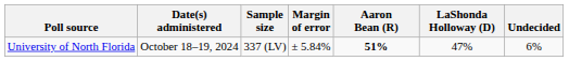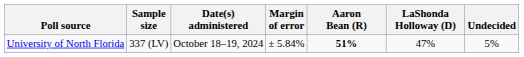columns swapped: Date(s) administered <-> Sample size
University of North Florida | Undecided: 6% -> 5%
